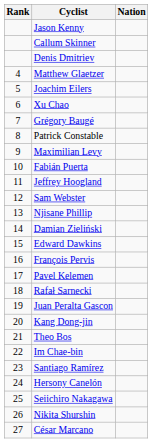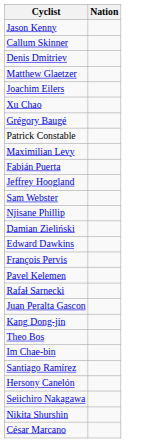- column: Rank | 4 | 5 | 6 | 7 | 8 | 9 | 10 | 11 | 12 | 13 | 14 | 15 | 16 | 17 | 18 | 19 | 20 | 21 | 22 | 23 | 24 | 25 | 26 | 27
